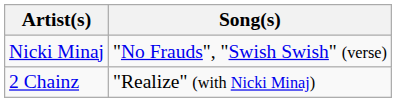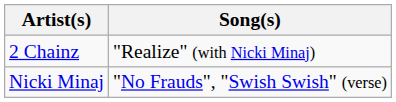rows swapped: 2 Chainz <-> Nicki Minaj
